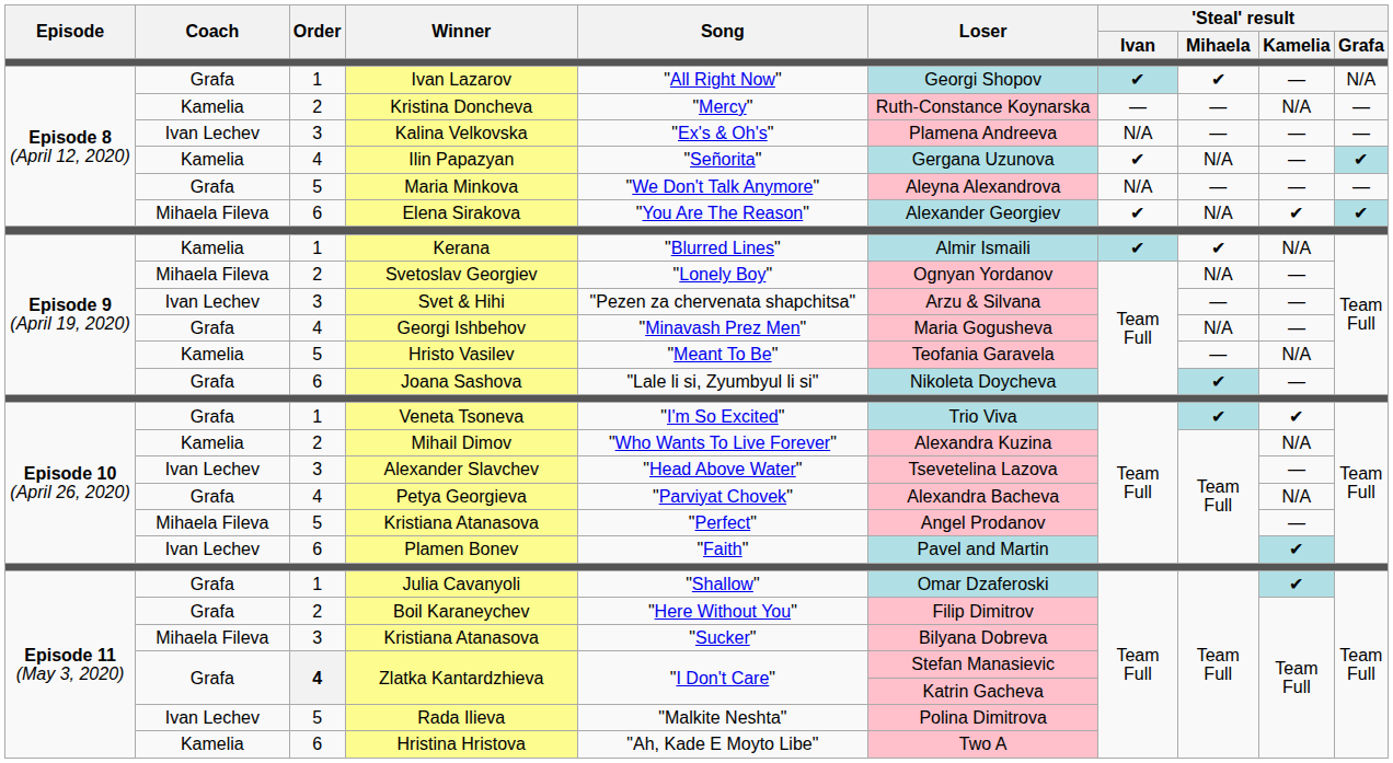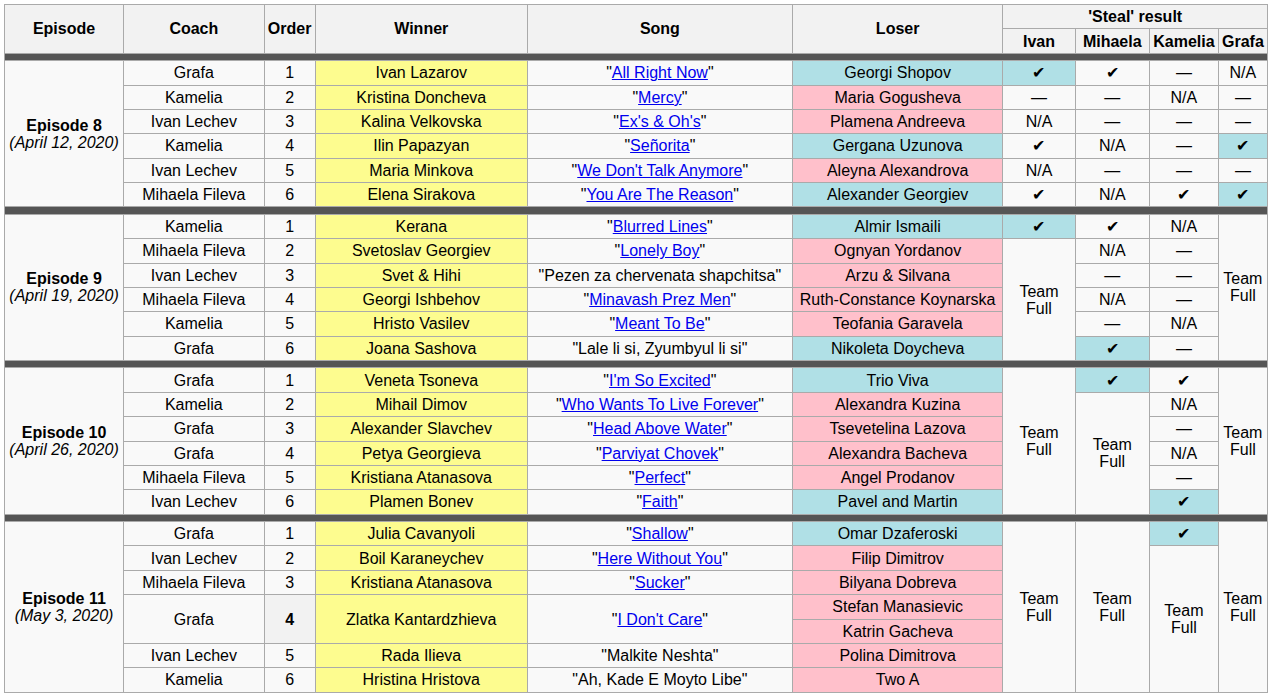Kristina Doncheva | Loser: Ruth-Constance Koynarska -> Maria Gogusheva
Maria Minkova | Coach: Grafa -> Ivan Lechev
Georgi Ishbehov | Coach: Grafa -> Mihaela Fileva
Georgi Ishbehov | Loser: Maria Gogusheva -> Ruth-Constance Koynarska
Alexander Slavchev | Coach: Ivan Lechev -> Grafa
Boil Karaneychev | Coach: Grafa -> Ivan Lechev
